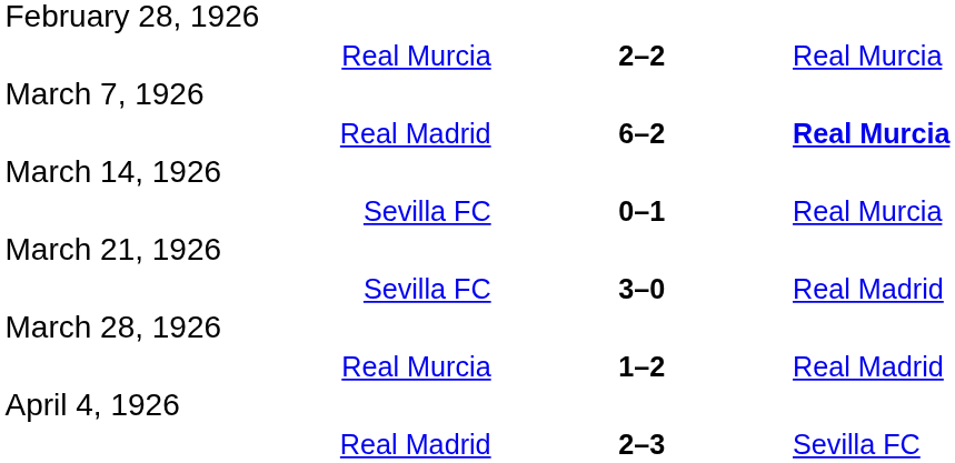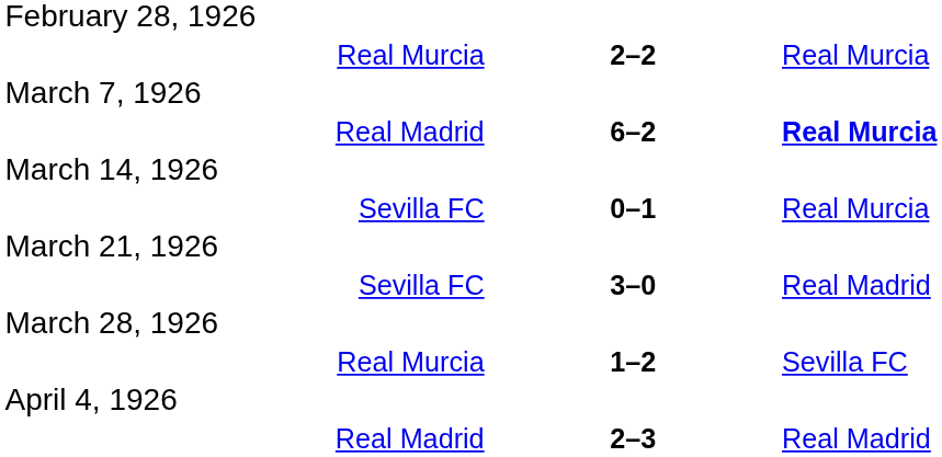Real Murcia / 1–2 | column 3: Real Madrid -> Sevilla FC
Real Madrid / 2–3 | column 3: Sevilla FC -> Real Madrid
